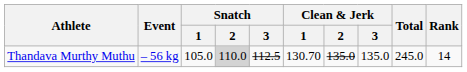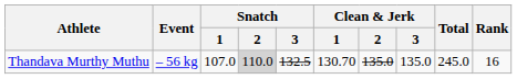Thandava Murthy Muthu | Snatch / 1: 105.0 -> 107.0
Thandava Murthy Muthu | Snatch / 3: 112.5 -> 132.5
Thandava Murthy Muthu | Rank: 14 -> 16
